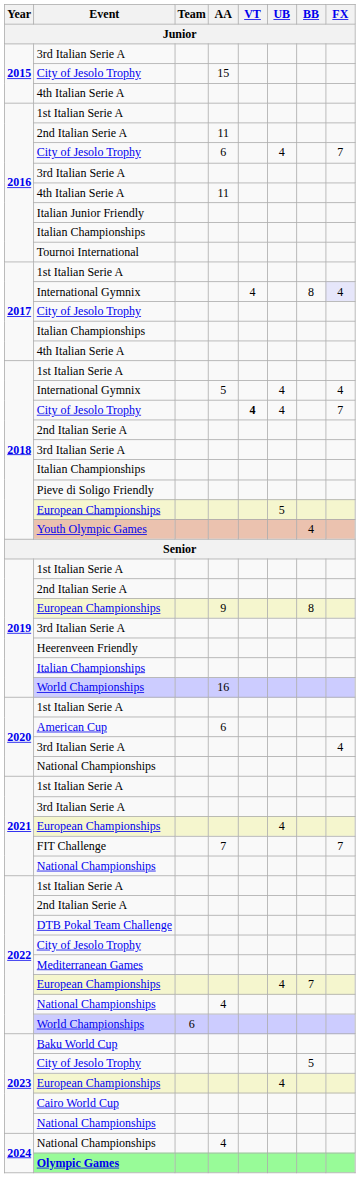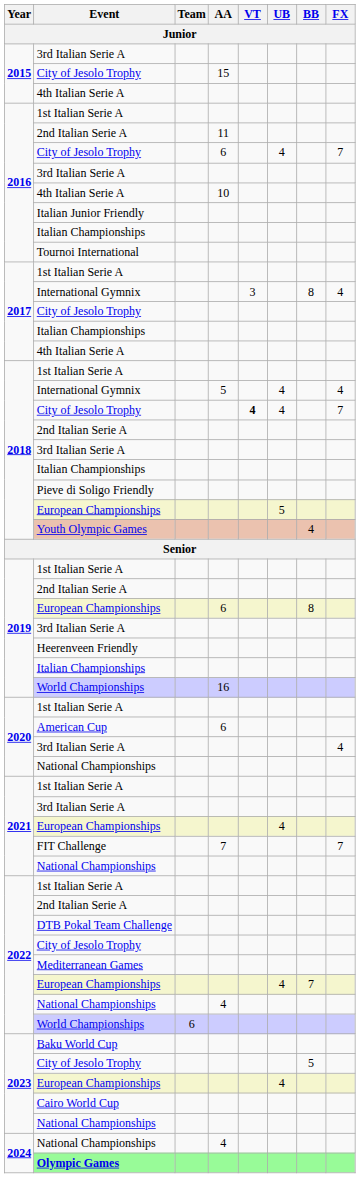2016 / 4th Italian Serie A | AA: 11 -> 10
2017 / International Gymnix | VT: 4 -> 3
2017 / International Gymnix | FX: lavender background -> no background
2019 / European Championships | AA: 9 -> 6
